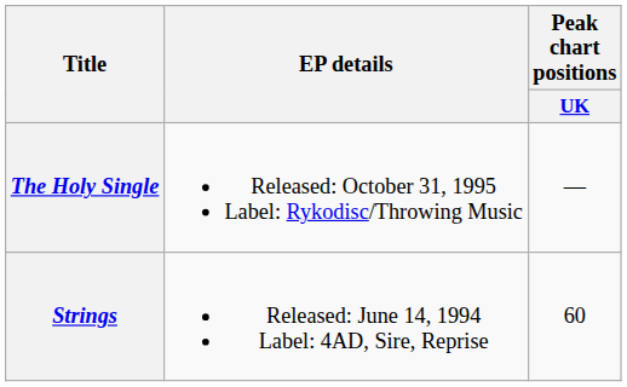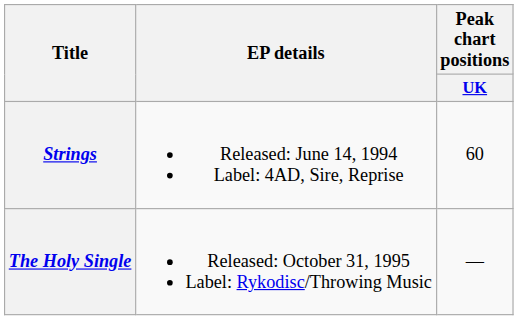rows swapped: Strings <-> The Holy Single
